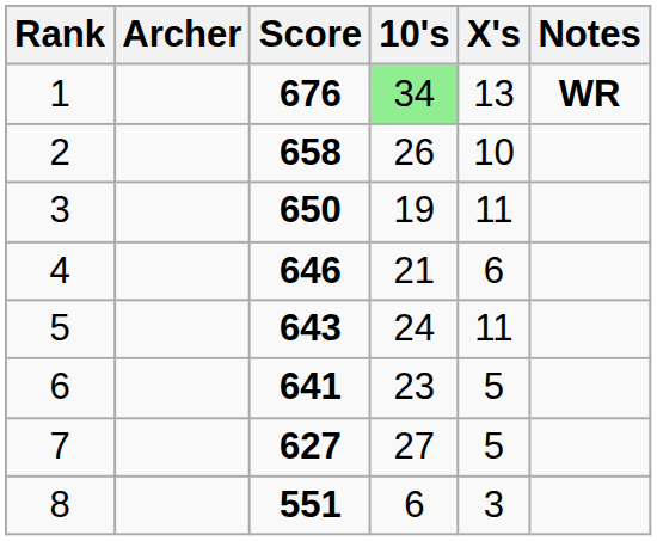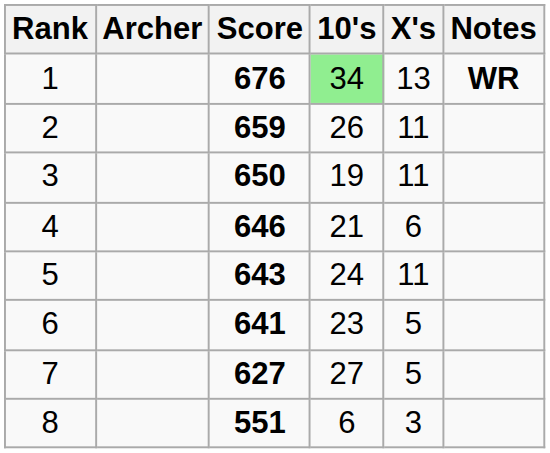2 | Score: 658 -> 659
2 | X's: 10 -> 11
